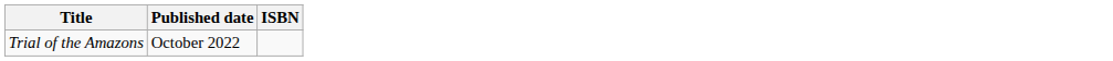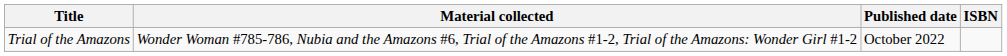+ column: Material collected | Wonder Woman #785-786, Nubia and the Amazons #6, Trial of the Amazons #1-2, Trial of the Amazons: Wonder Girl #1-2
